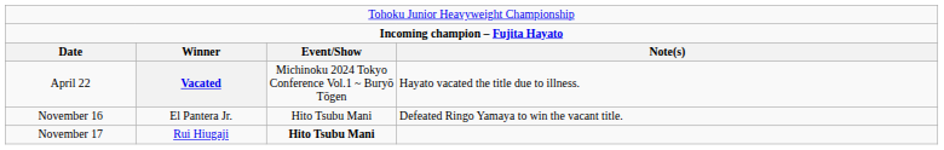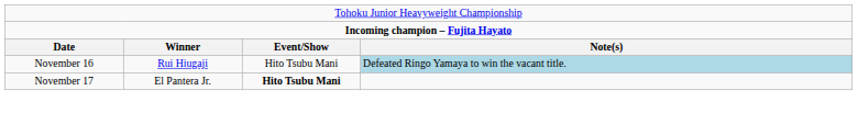- row: April 22 | Vacated | Michinoku 2024 Tokyo Conference Vol.1 ~ Buryō Tōgen | Hayato vacated the title due to illness.
November 16 | column 2: El Pantera Jr. -> Rui Hiugaji
November 16 | column 4: no background -> lightblue background
November 17 | column 2: Rui Hiugaji -> El Pantera Jr.
